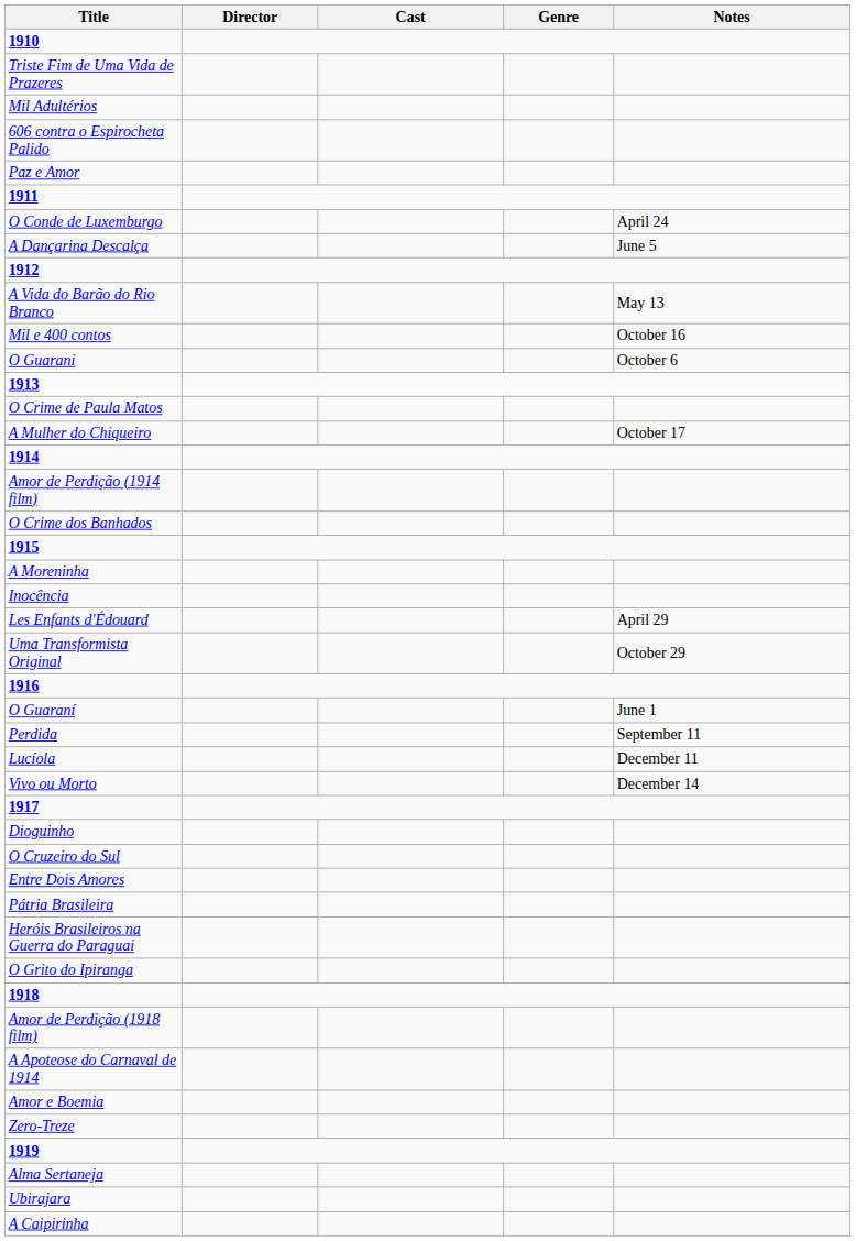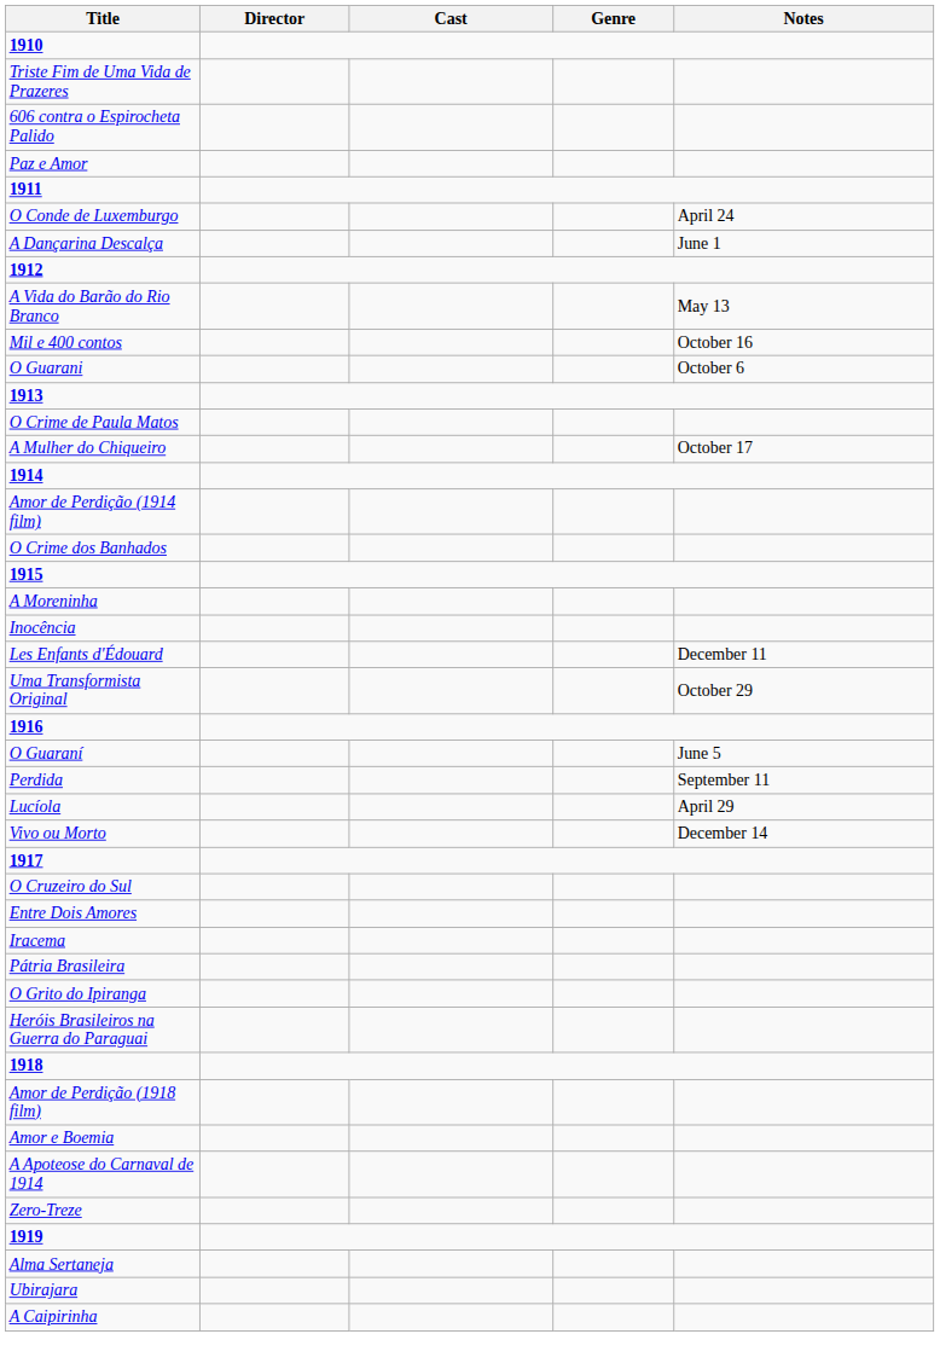- row: Mil Adultérios
A Dançarina Descalça | Notes: June 5 -> June 1
Les Enfants d'Édouard | Notes: April 29 -> December 11
O Guaraní | Notes: June 1 -> June 5
Lucíola | Notes: December 11 -> April 29
- row: Dioguinho
+ row: Iracema
rows swapped: O Grito do Ipiranga <-> Heróis Brasileiros na Guerra do Paraguai
rows swapped: Amor e Boemia <-> A Apoteose do Carnaval de 1914
